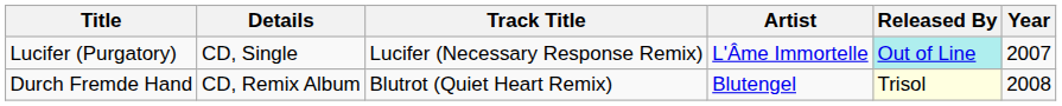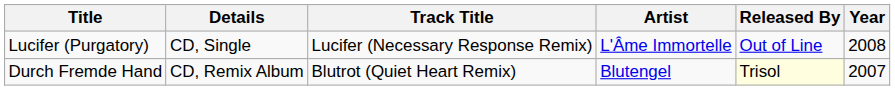Lucifer (Purgatory) | Released By: paleturquoise background -> no background
Lucifer (Purgatory) | Year: 2007 -> 2008
Durch Fremde Hand | Year: 2008 -> 2007
